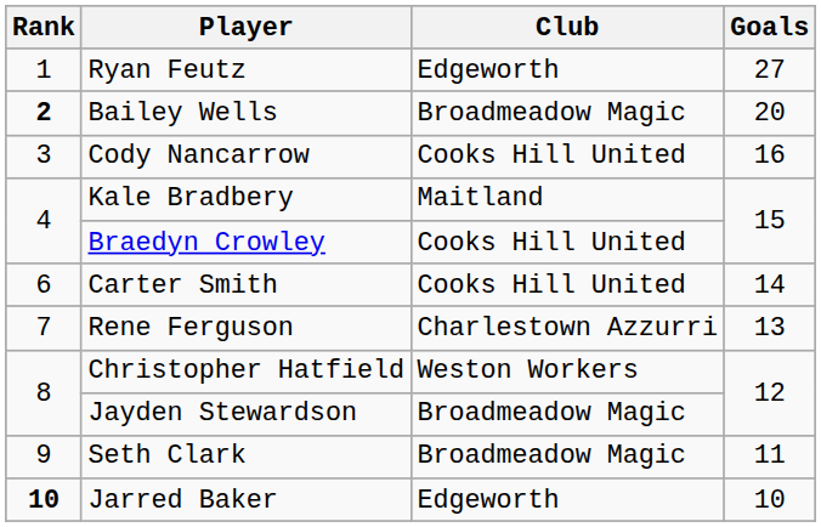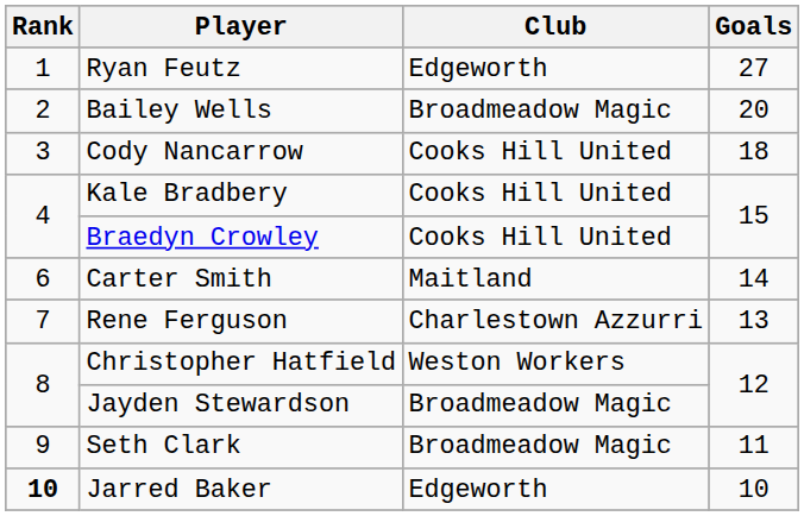Bailey Wells | Rank: bold -> normal
Cody Nancarrow | Goals: 16 -> 18
Kale Bradbery | Club: Maitland -> Cooks Hill United
Carter Smith | Club: Cooks Hill United -> Maitland
